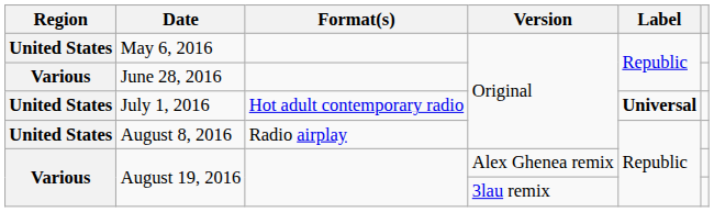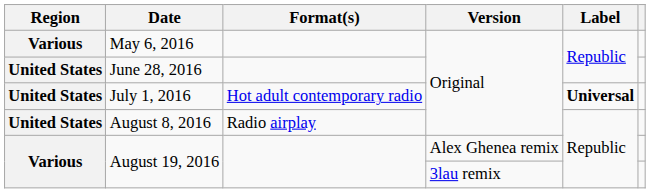May 6, 2016 | Region: United States -> Various
June 28, 2016 | Region: Various -> United States
